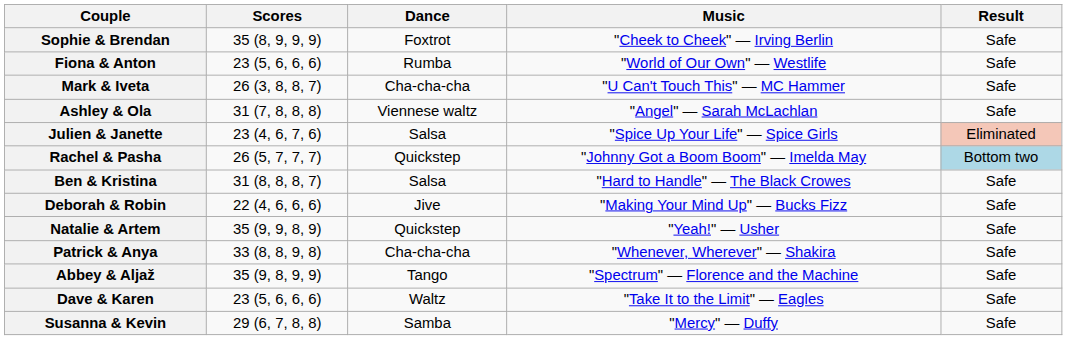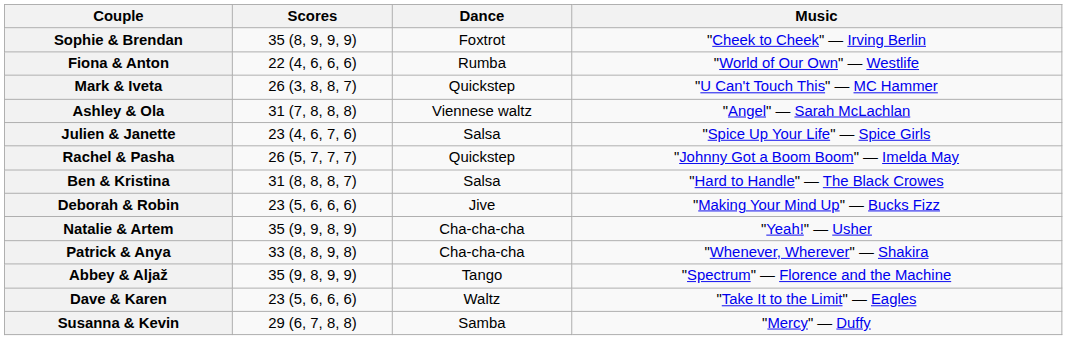- column: Result | Safe | Safe | Safe | Safe | Eliminated | Bottom two | Safe | Safe | Safe | Safe | Safe | Safe | Safe
Fiona & Anton | Scores: 23 (5, 6, 6, 6) -> 22 (4, 6, 6, 6)
Mark & Iveta | Dance: Cha-cha-cha -> Quickstep
Deborah & Robin | Scores: 22 (4, 6, 6, 6) -> 23 (5, 6, 6, 6)
Natalie & Artem | Dance: Quickstep -> Cha-cha-cha
